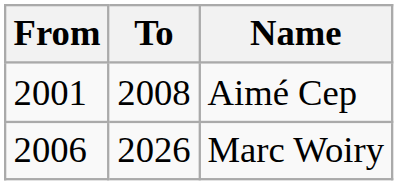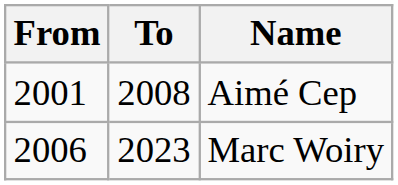Marc Woiry | To: 2026 -> 2023
